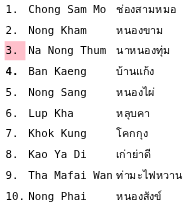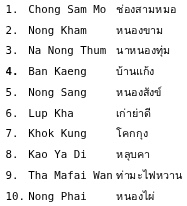Na Nong Thum | column 1: pink background -> no background
Nong Sang | column 3: หนองไผ่ -> หนองสังข์
Lup Kha | column 3: หลุบคา -> เก่าย่าดี
Kao Ya Di | column 3: เก่าย่าดี -> หลุบคา
Nong Phai | column 3: หนองสังข์ -> หนองไผ่
